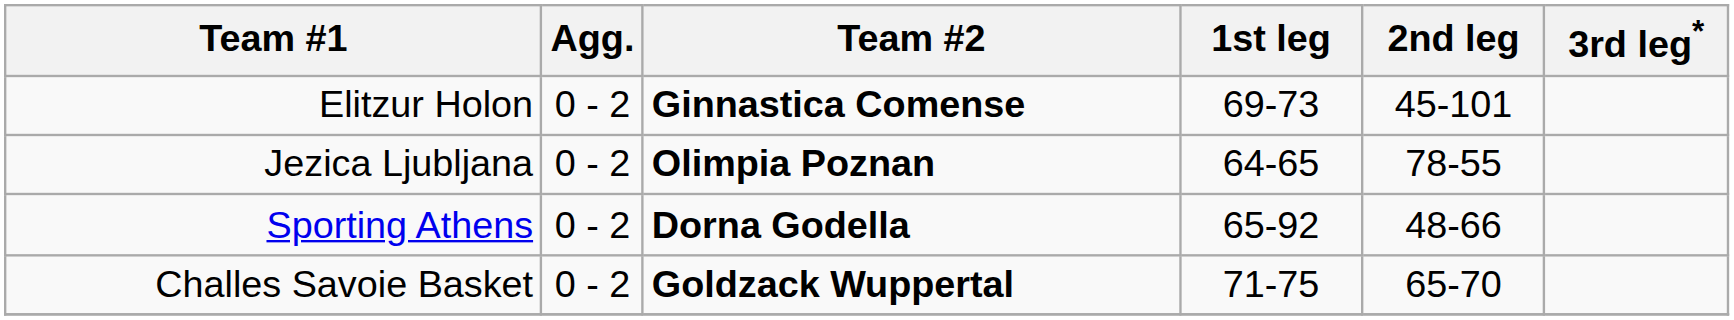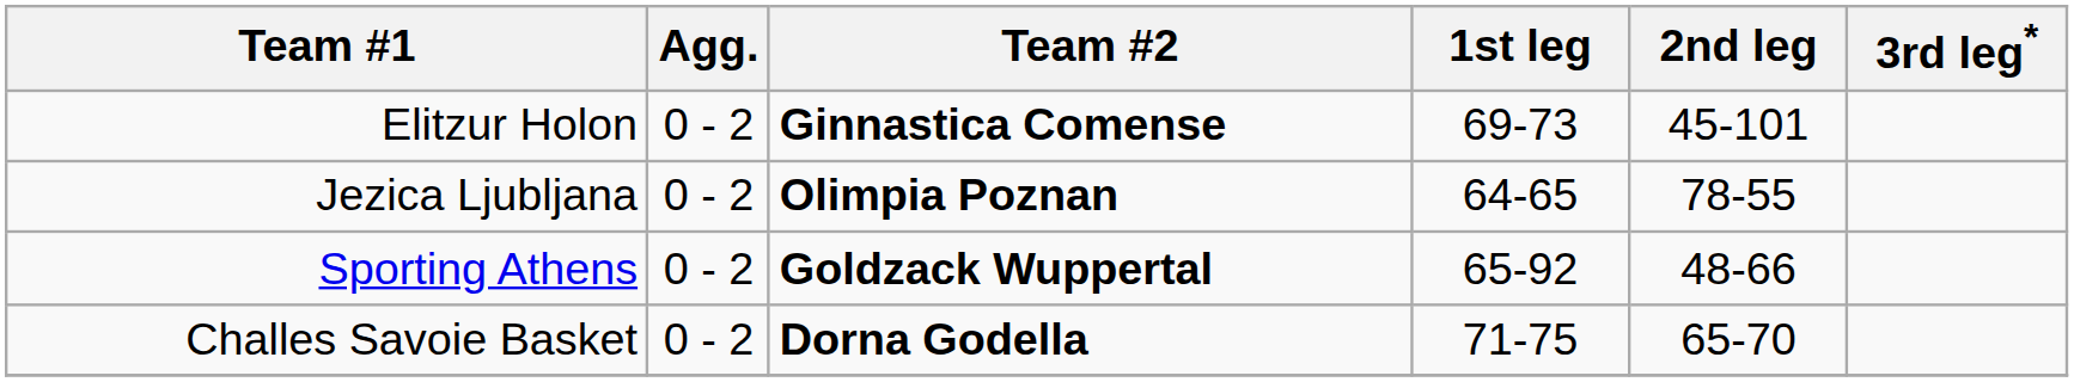Sporting Athens | Team #2: Dorna Godella -> Goldzack Wuppertal
Challes Savoie Basket | Team #2: Goldzack Wuppertal -> Dorna Godella
